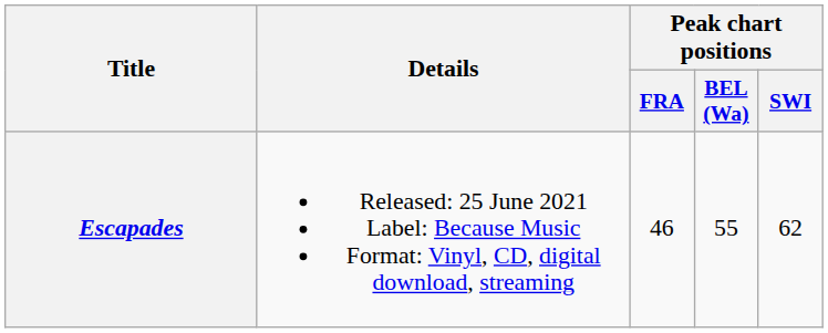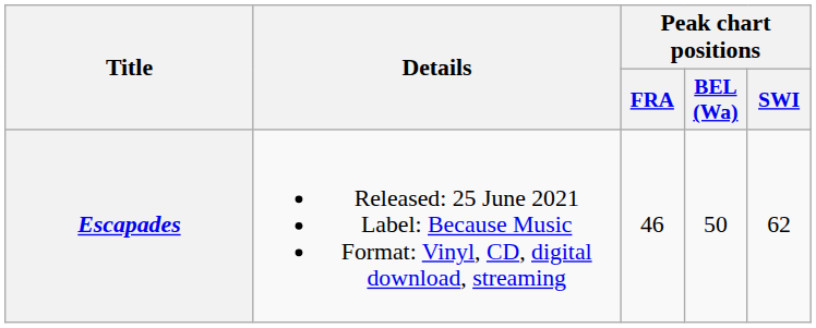Escapades | Peak chart positions / BEL (Wa): 55 -> 50
